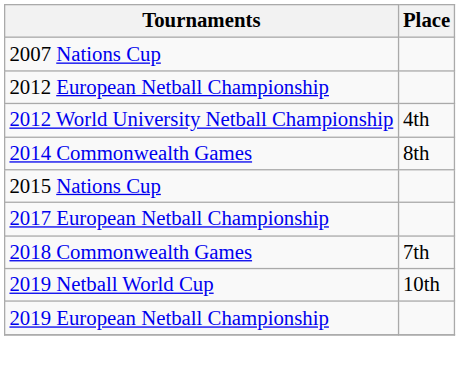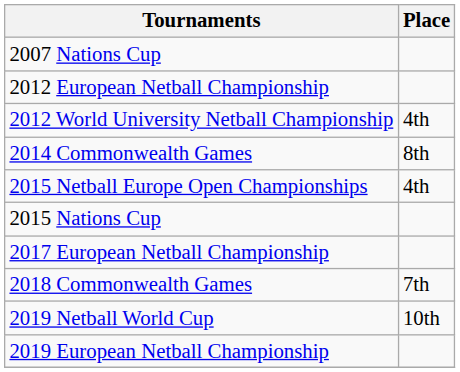+ row: 2015 Netball Europe Open Championships | 4th
